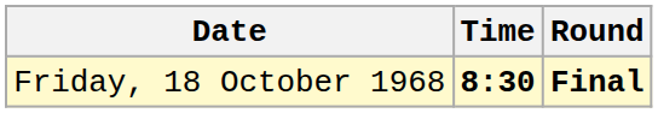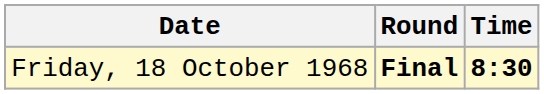columns swapped: Time <-> Round
